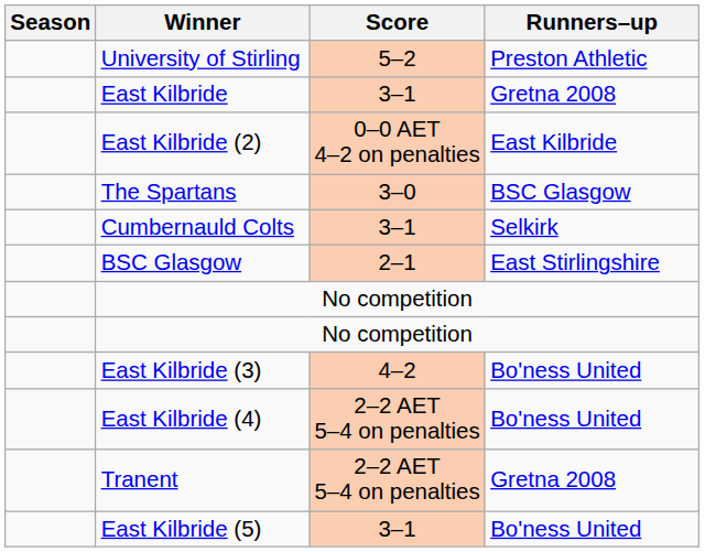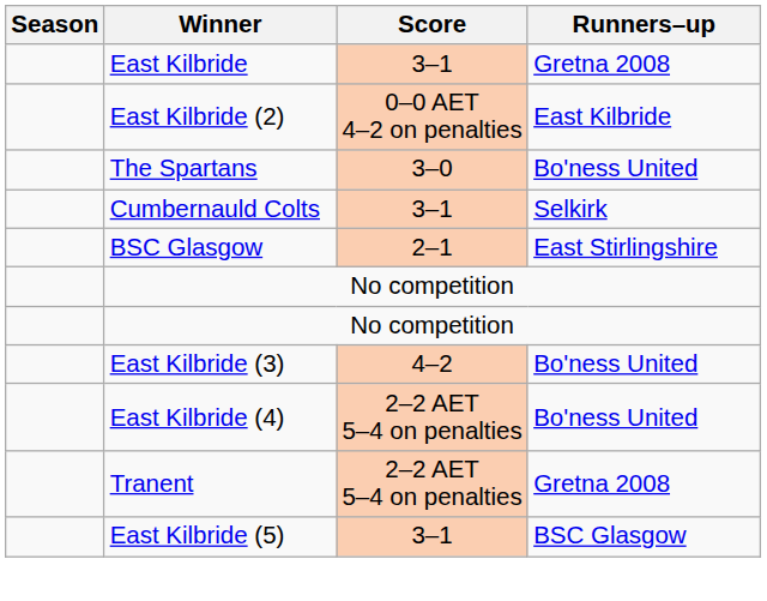- row: University of Stirling | 5–2 | Preston Athletic
The Spartans | Runners–up: BSC Glasgow -> Bo'ness United
East Kilbride (5) | Runners–up: Bo'ness United -> BSC Glasgow
